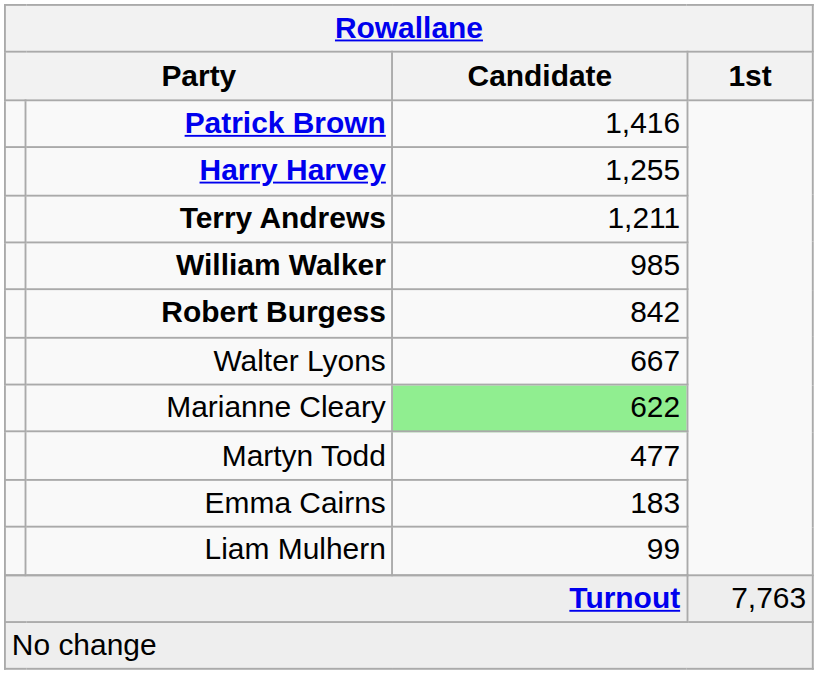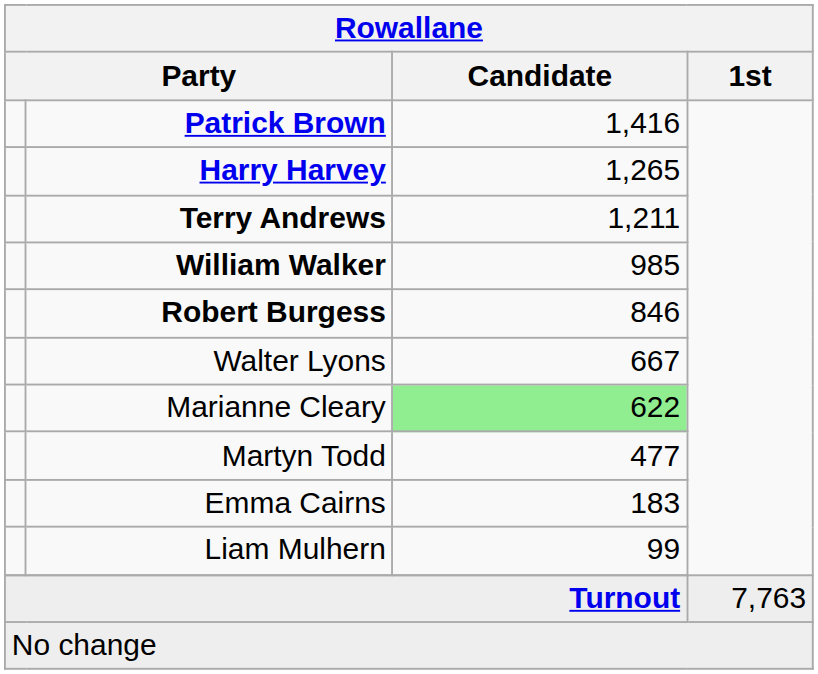Harry Harvey | Candidate: 1,255 -> 1,265
Robert Burgess | Candidate: 842 -> 846
